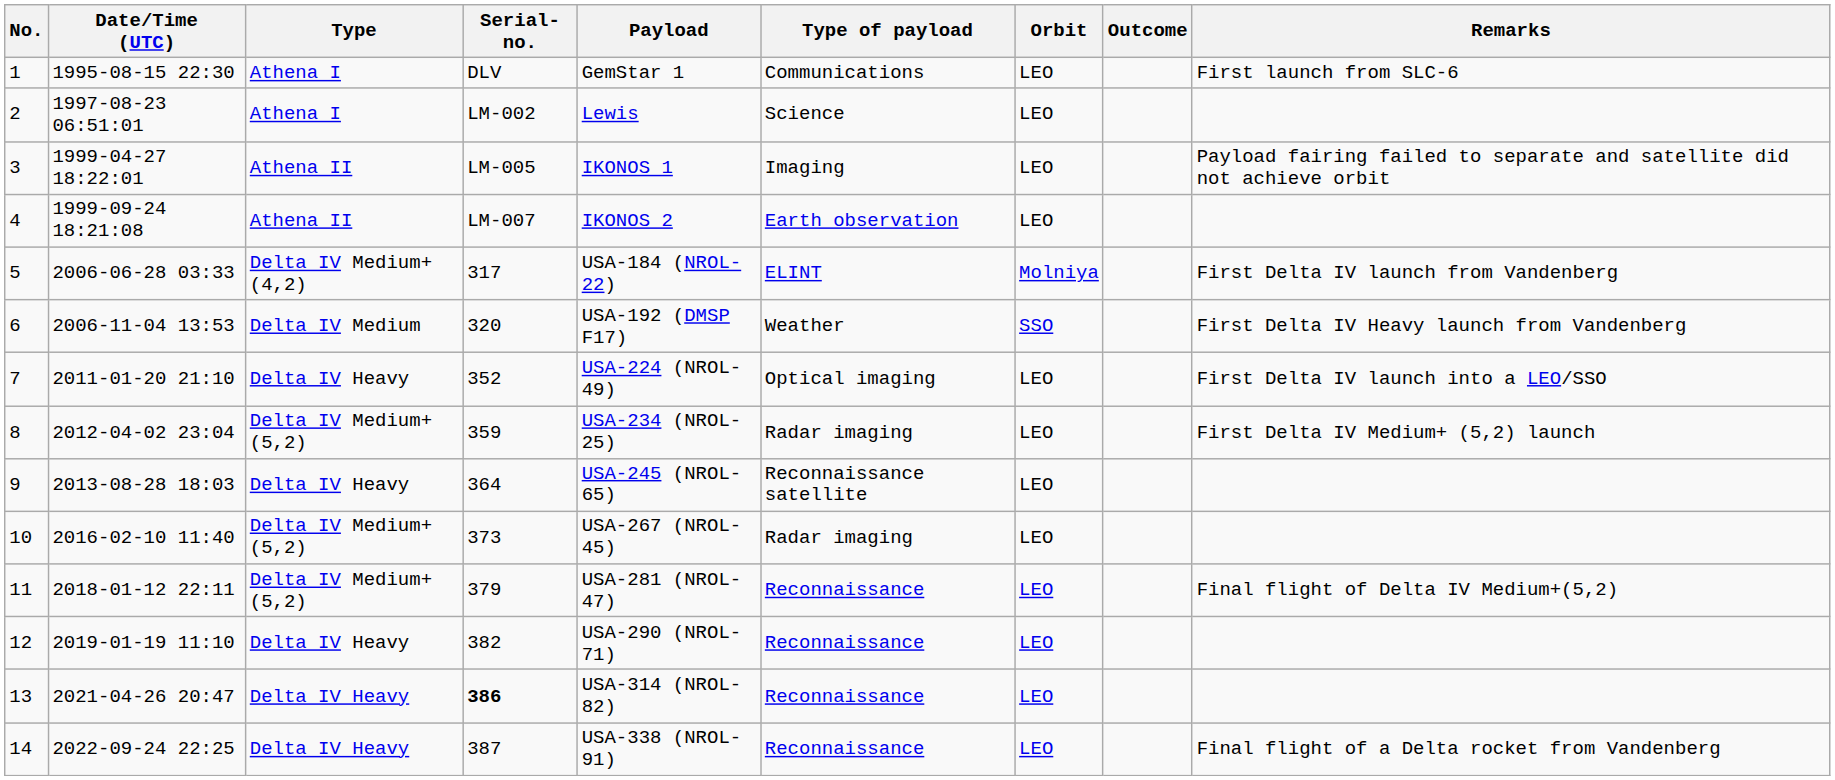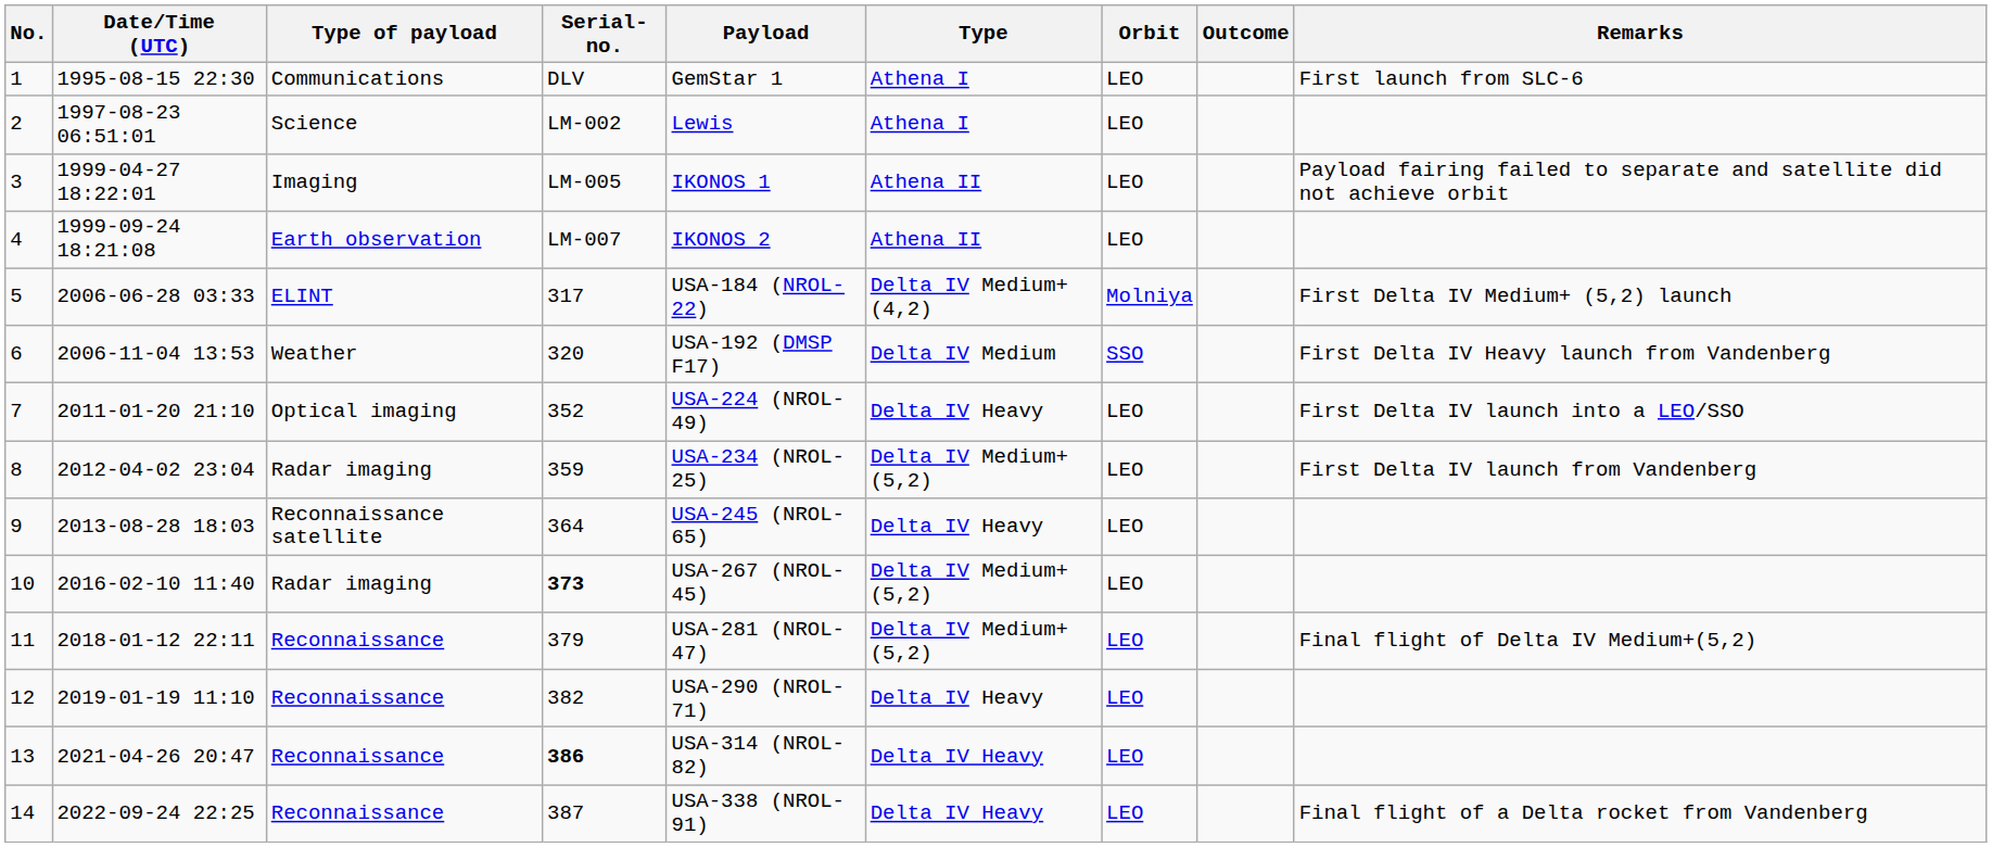columns swapped: Type <-> Type of payload
5 | Remarks: First Delta IV launch from Vandenberg -> First Delta IV Medium+ (5,2) launch
8 | Remarks: First Delta IV Medium+ (5,2) launch -> First Delta IV launch from Vandenberg
10 | Serial-no.: normal -> bold
